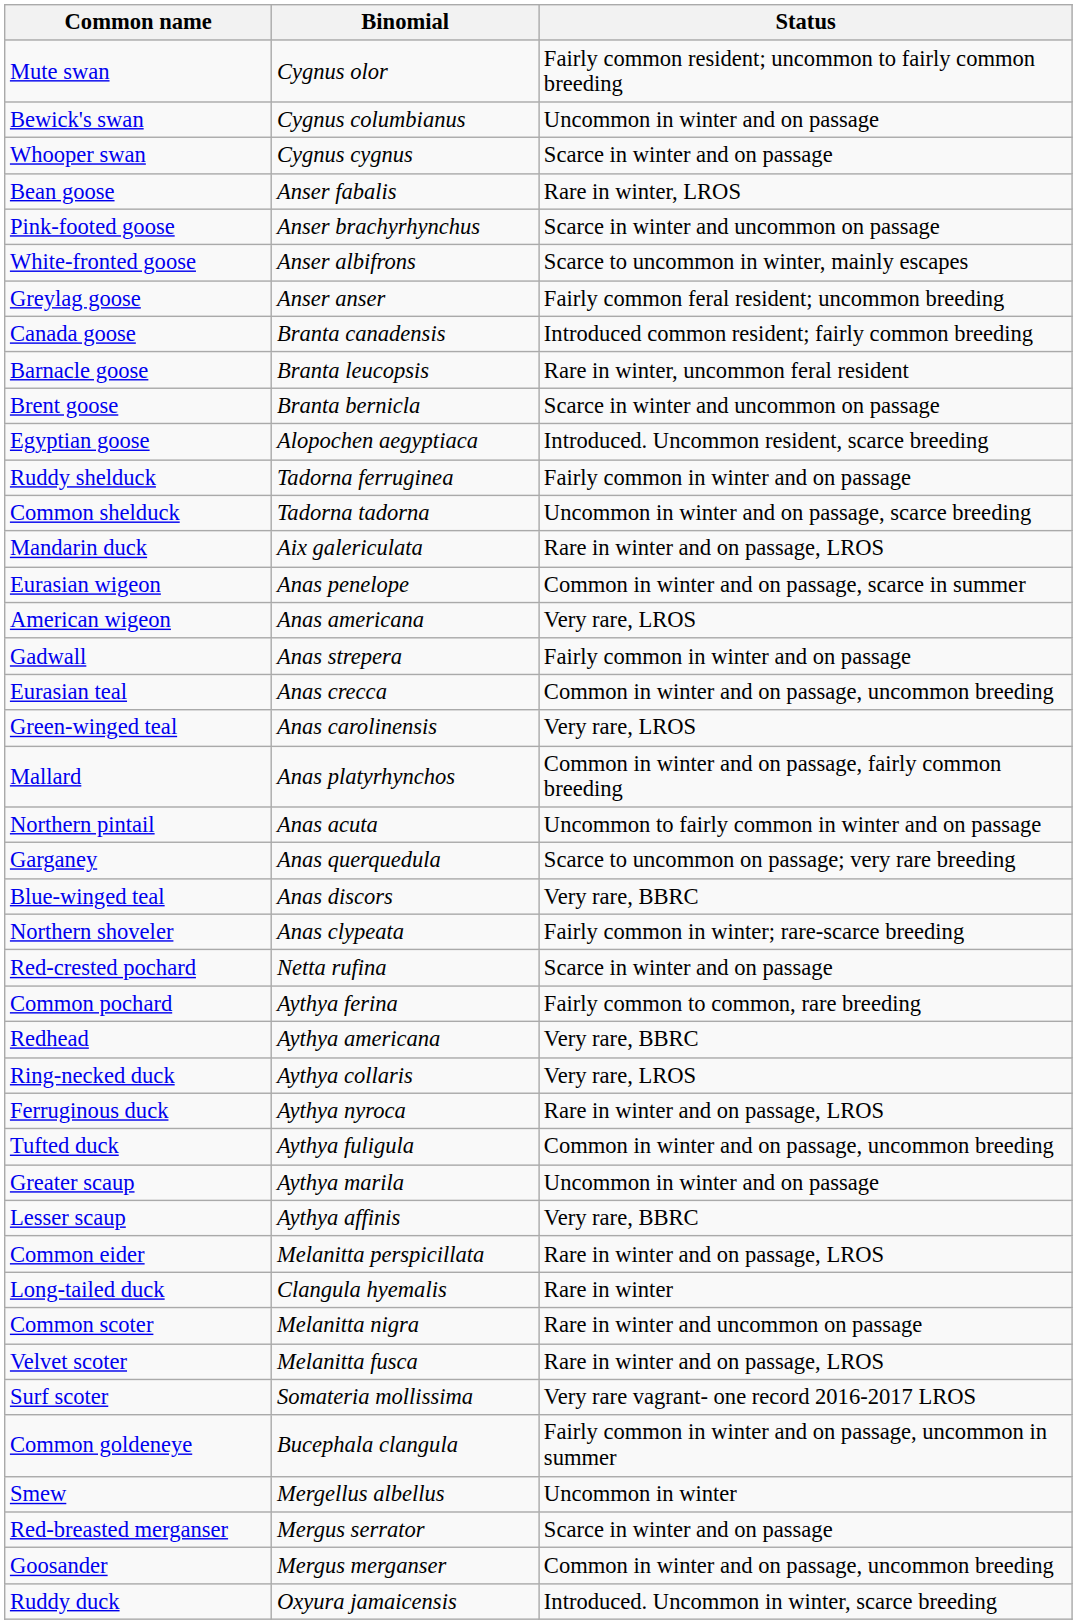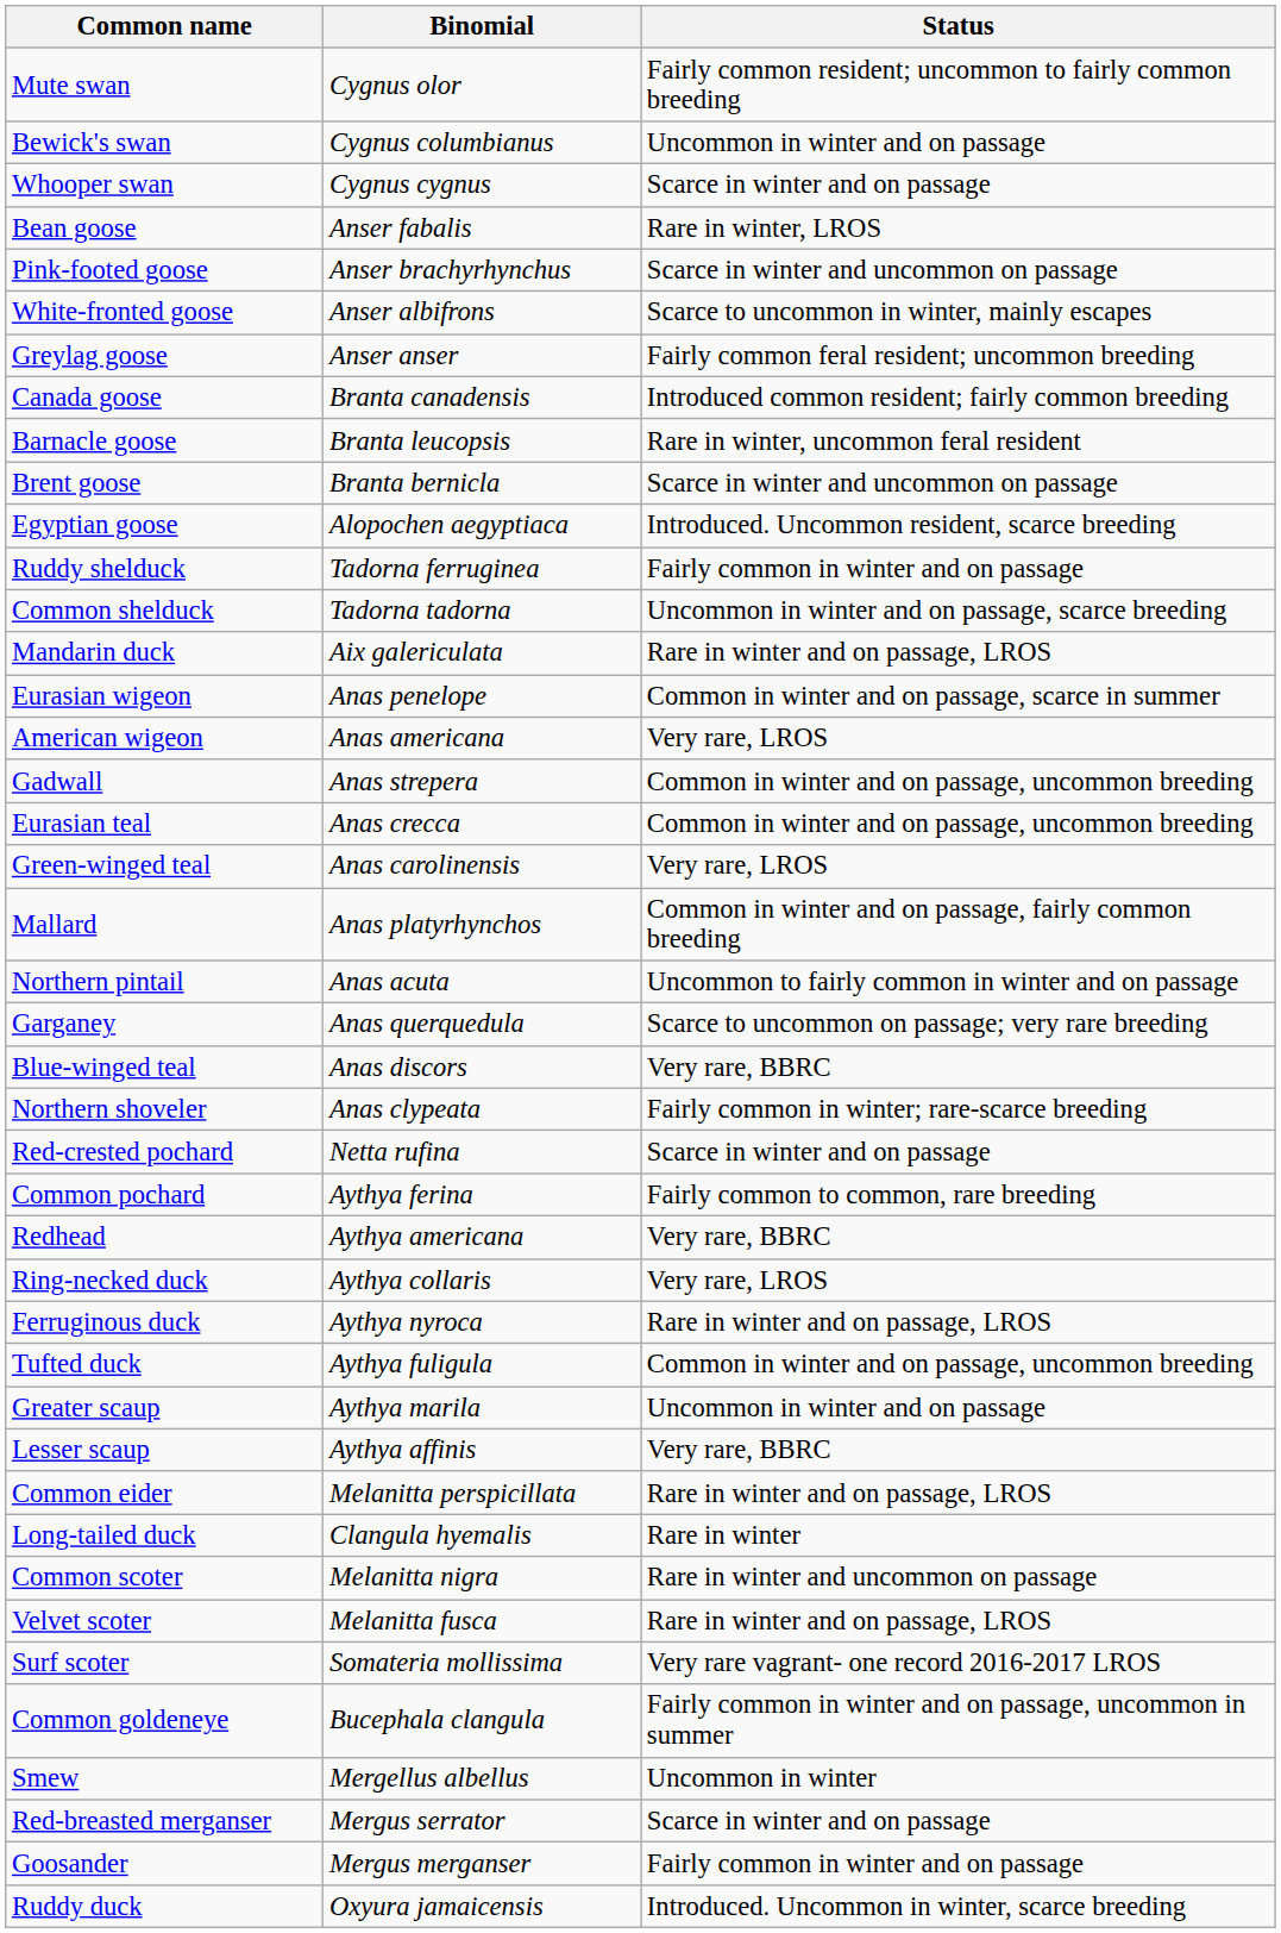Gadwall | Status: Fairly common in winter and on passage -> Common in winter and on passage, uncommon breeding
Goosander | Status: Common in winter and on passage, uncommon breeding -> Fairly common in winter and on passage
